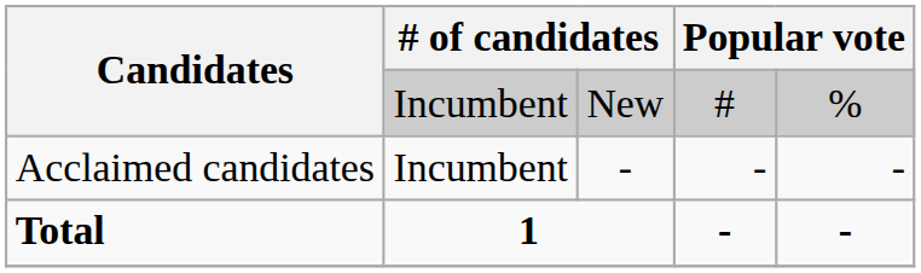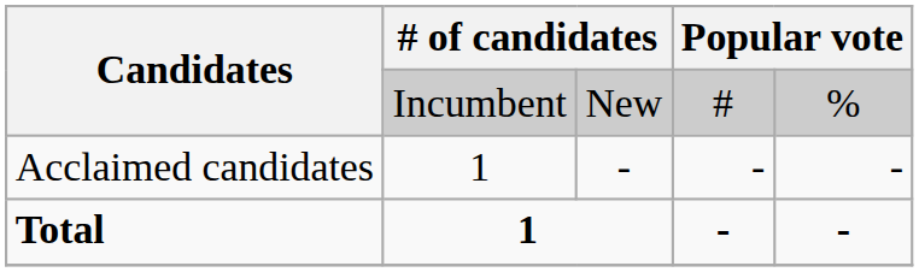Acclaimed candidates | column 2: Incumbent -> 1
